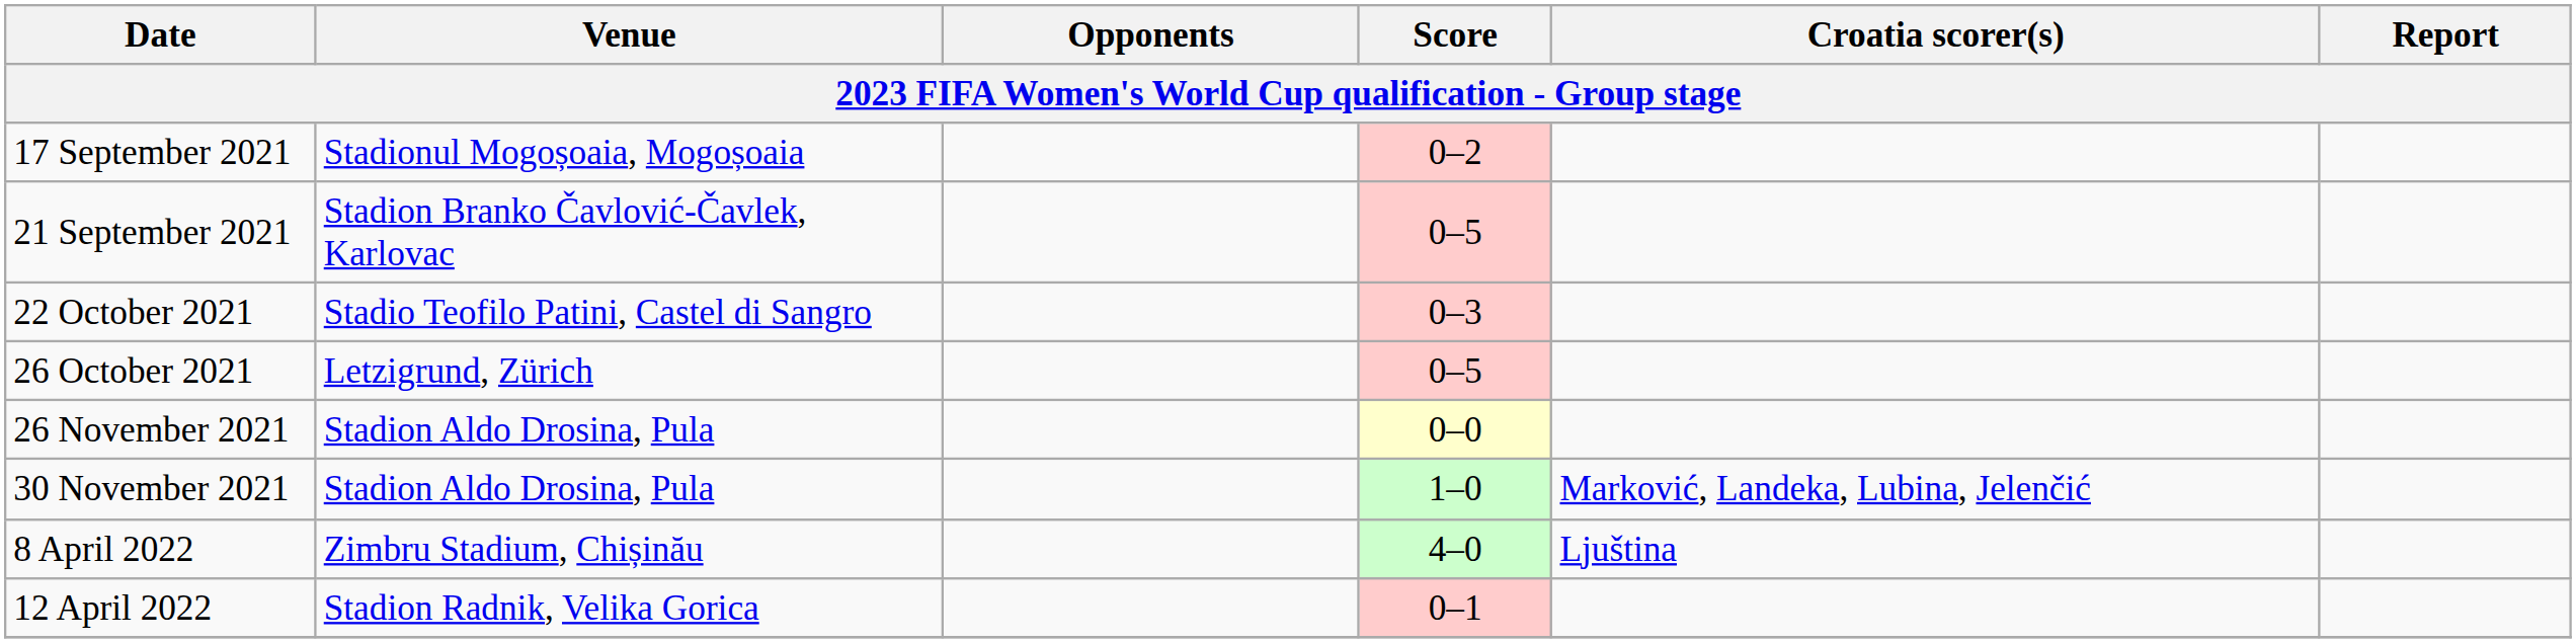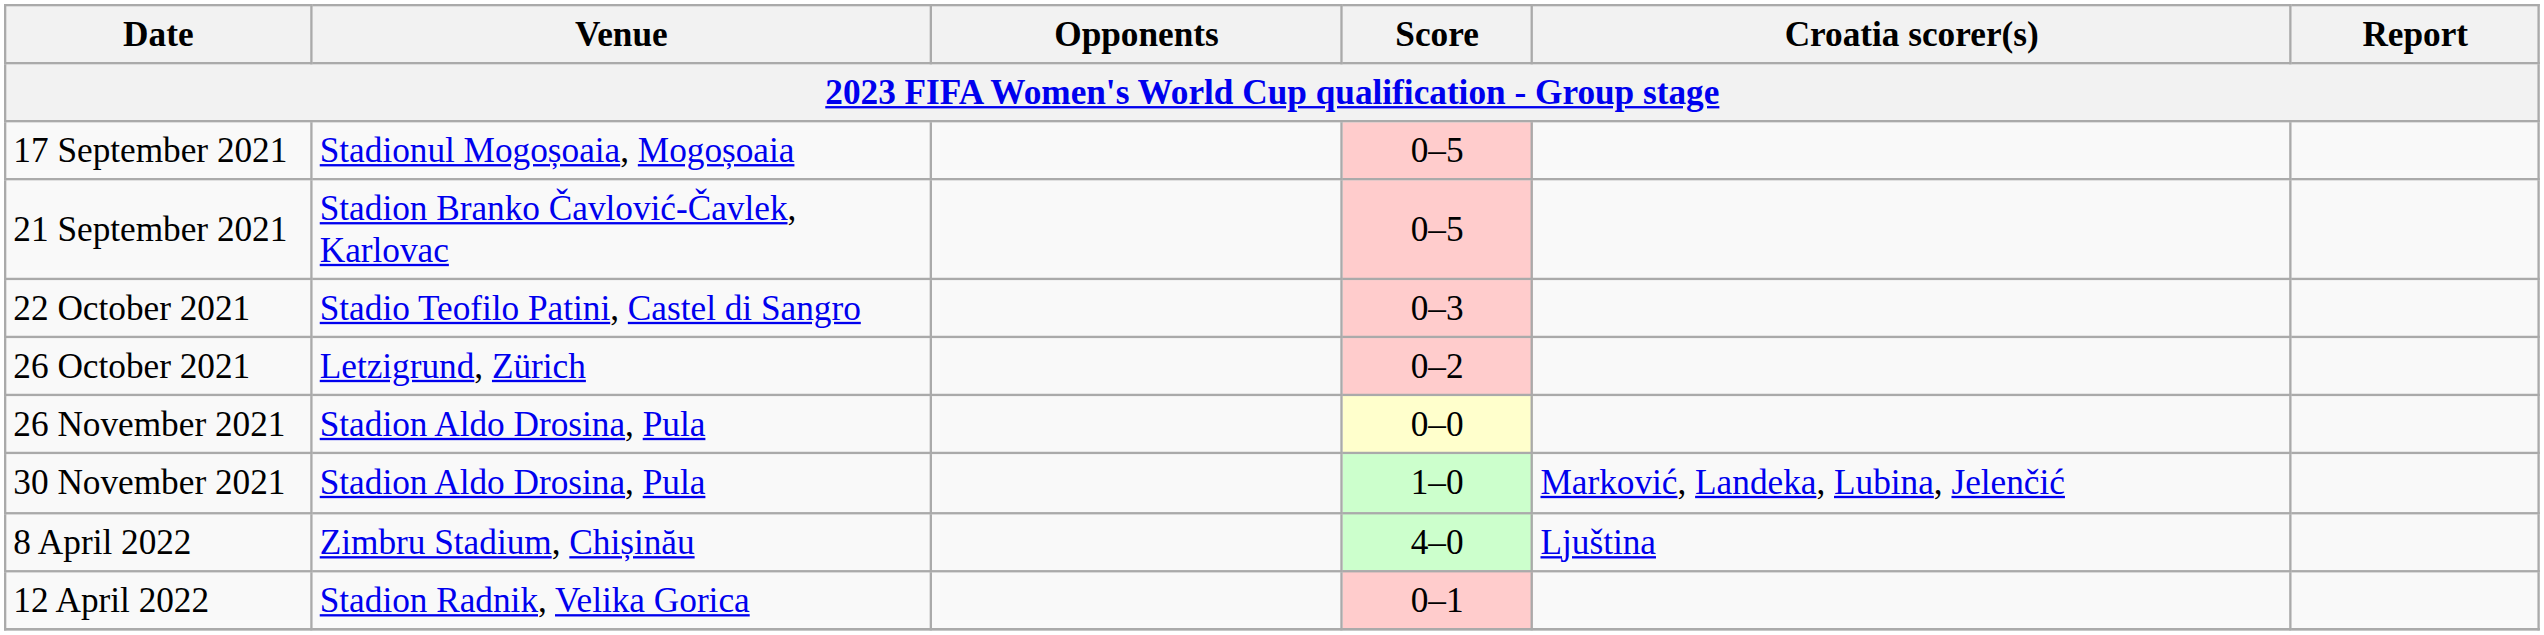17 September 2021 | Score: 0–2 -> 0–5
26 October 2021 | Score: 0–5 -> 0–2
